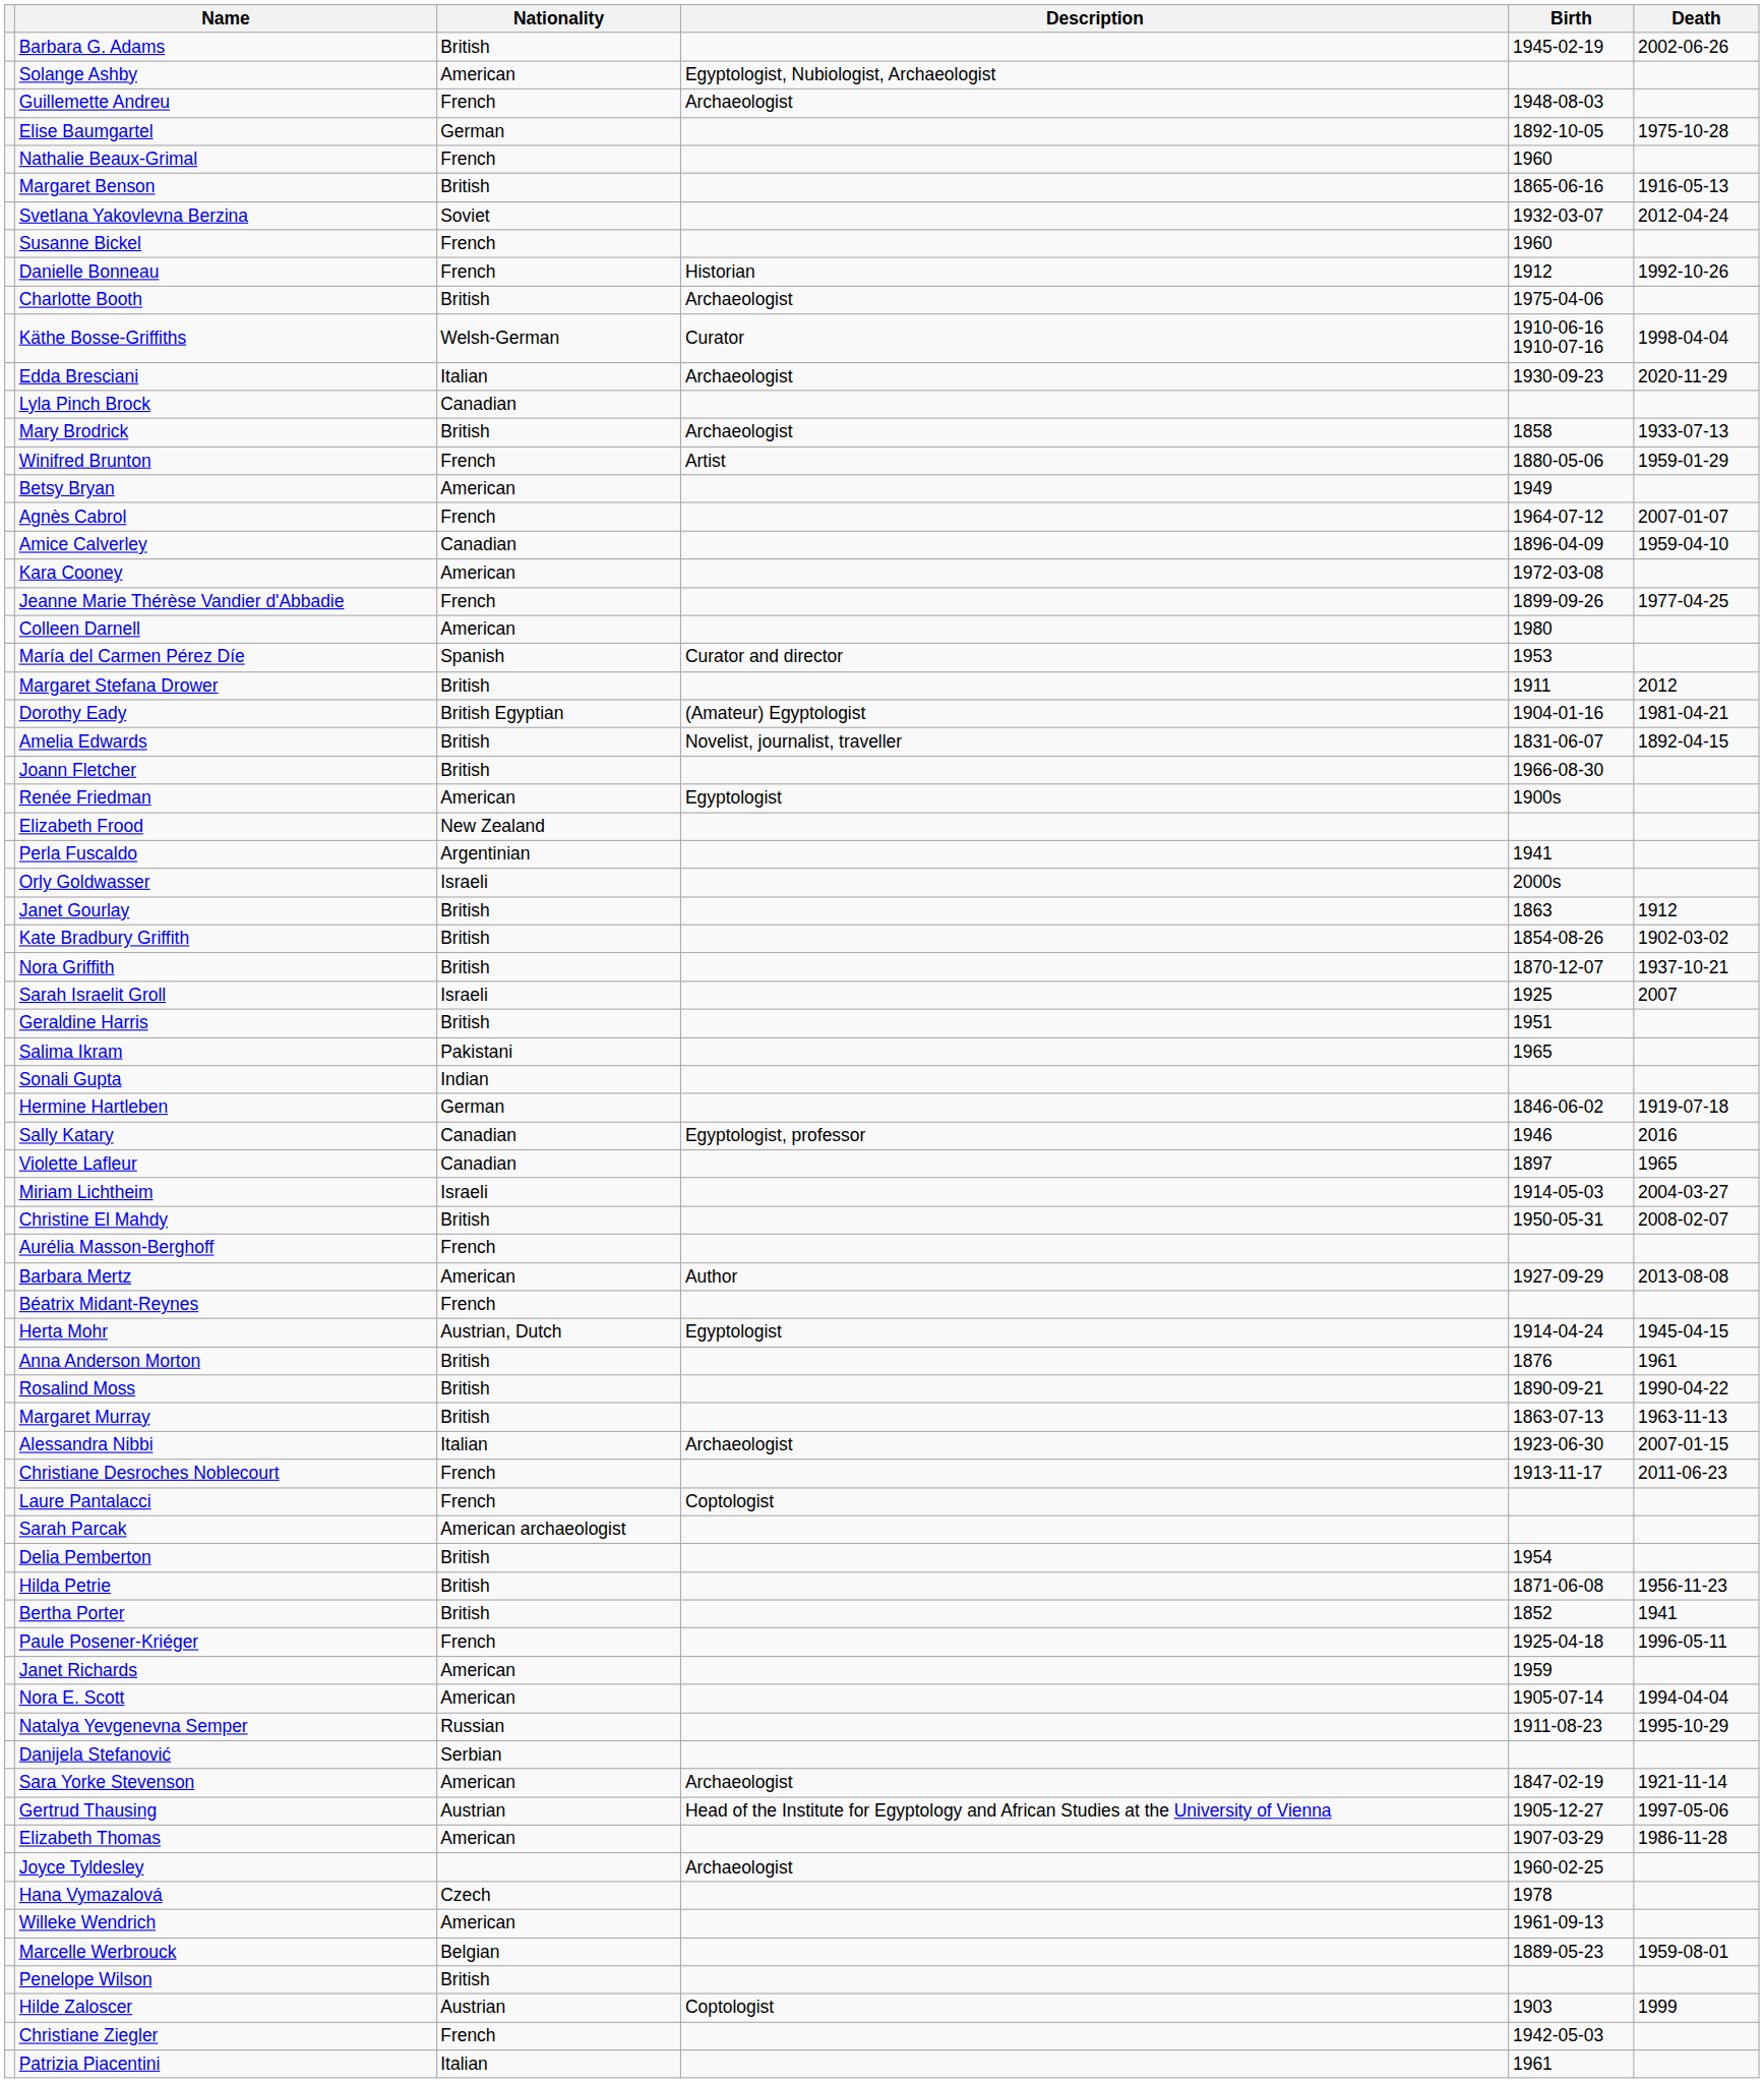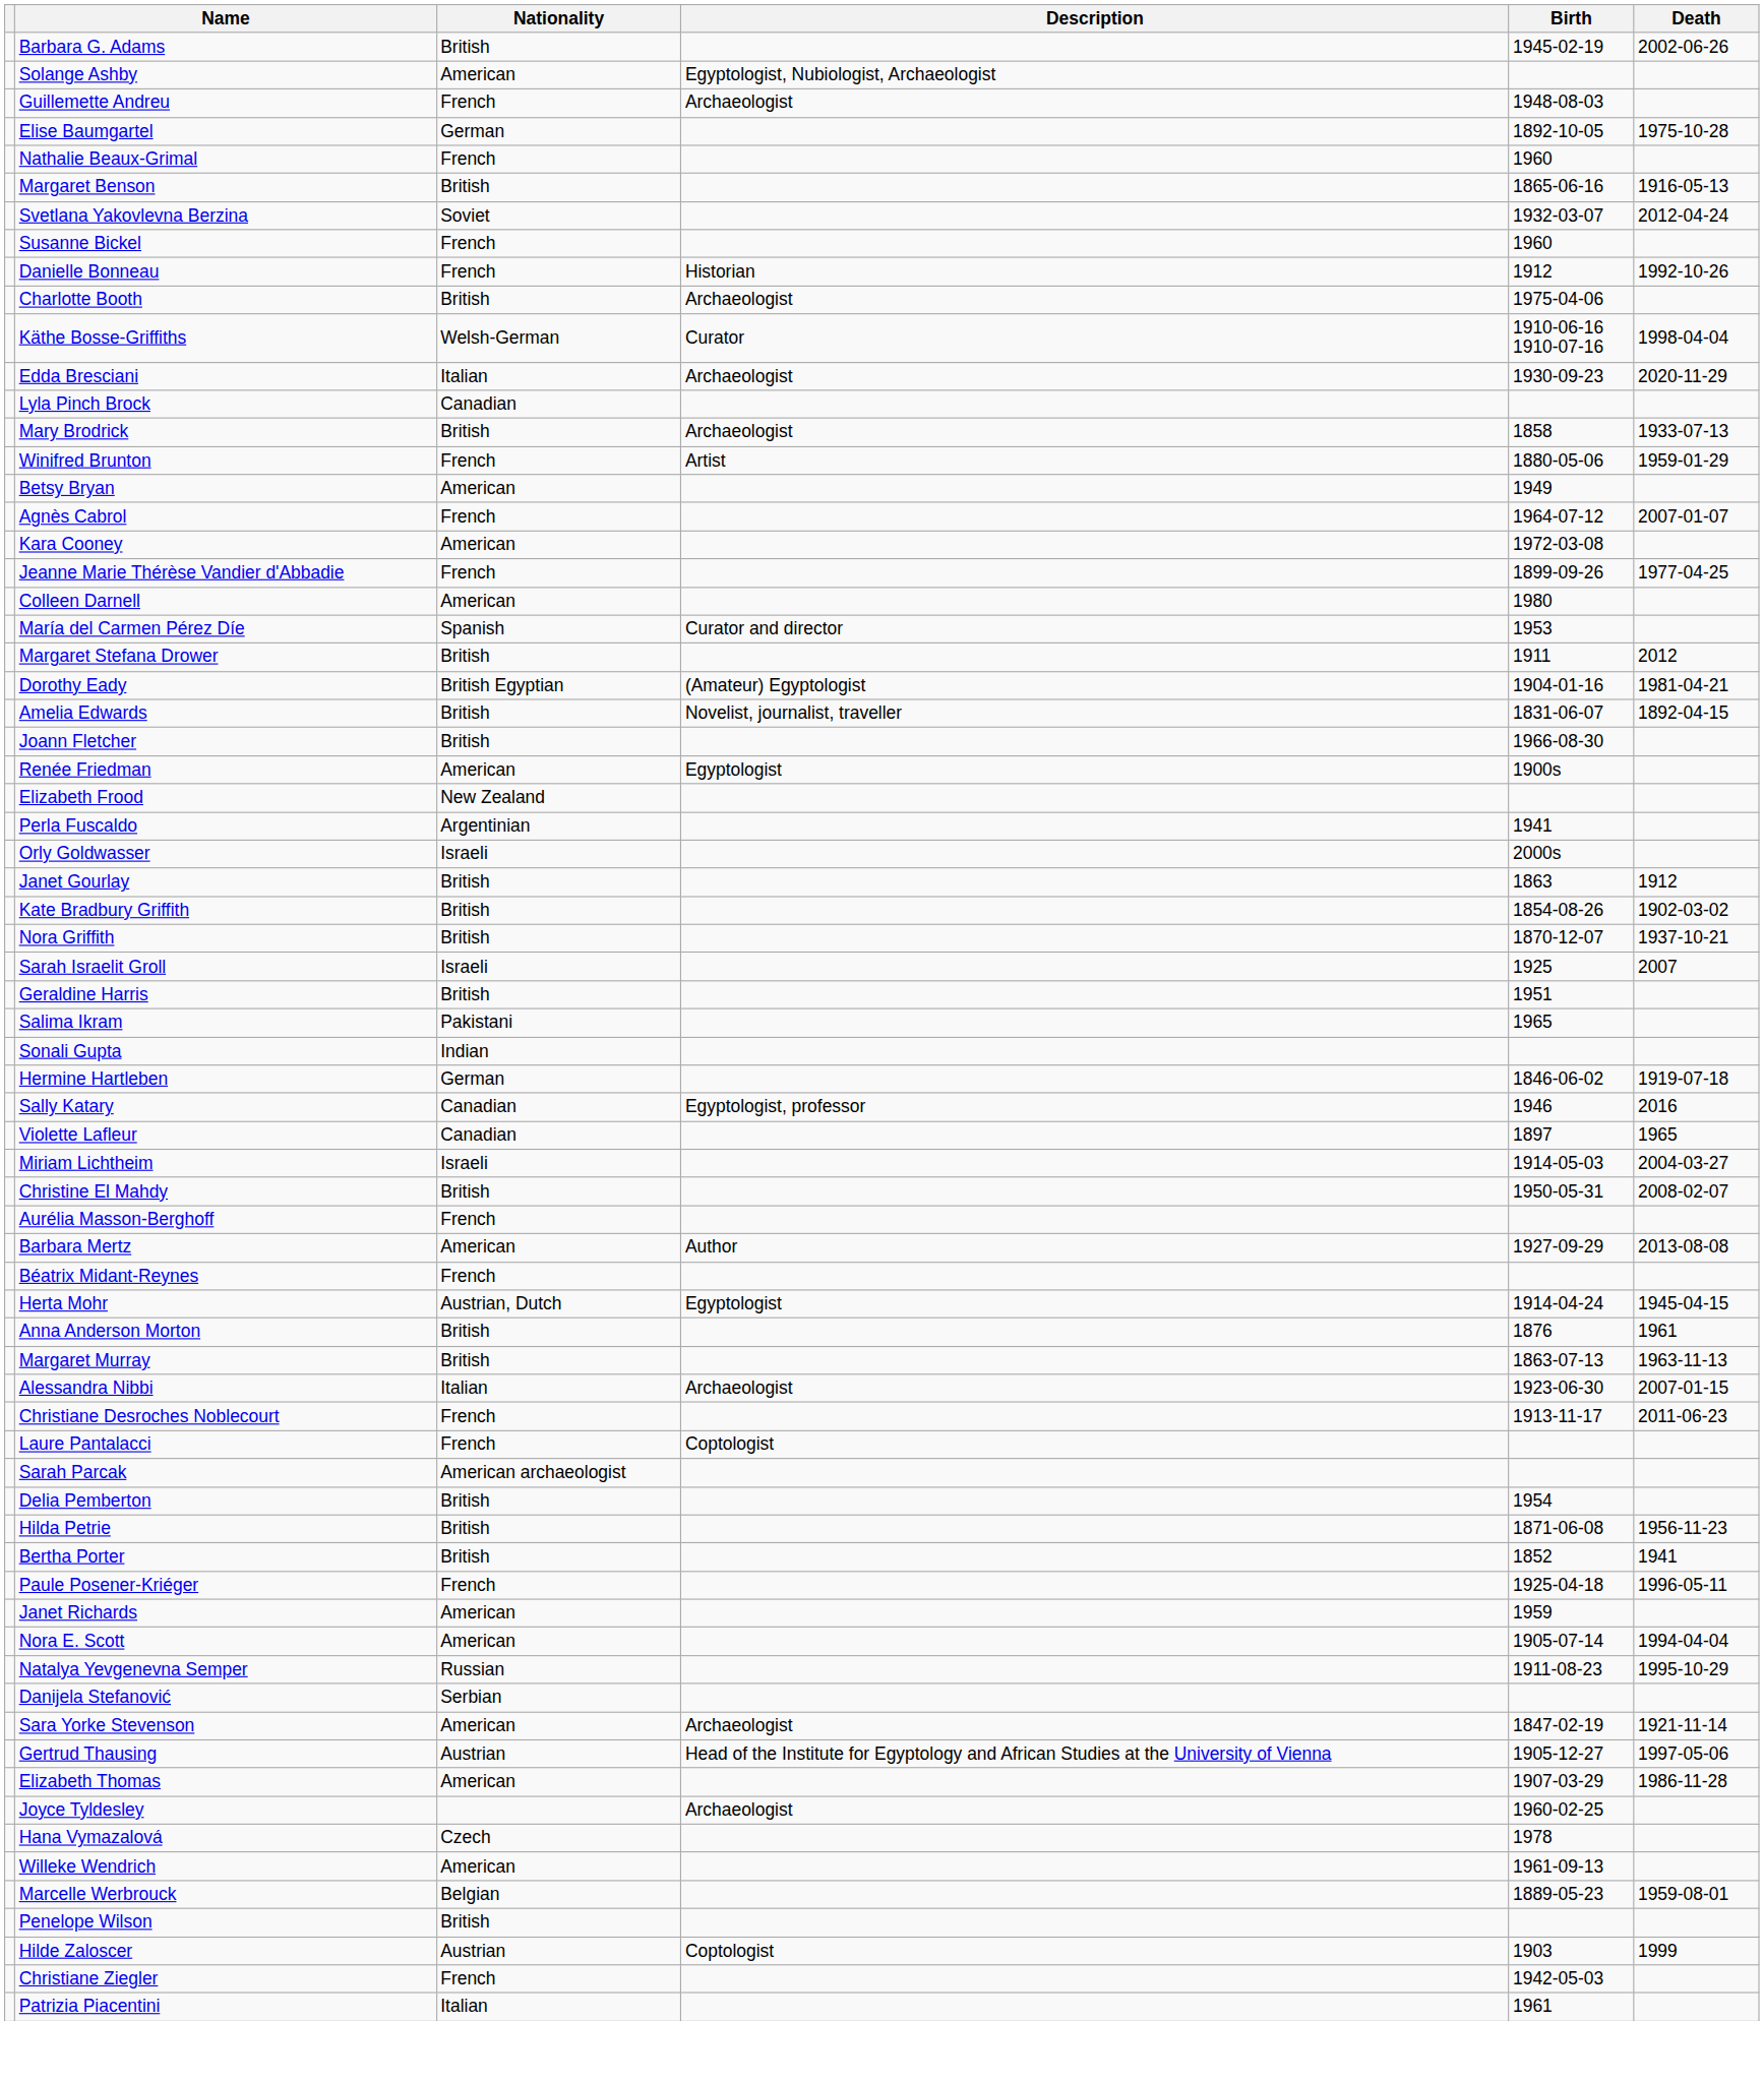- row: Amice Calverley | Canadian | 1896-04-09 | 1959-04-10
- row: Rosalind Moss | British | 1890-09-21 | 1990-04-22
